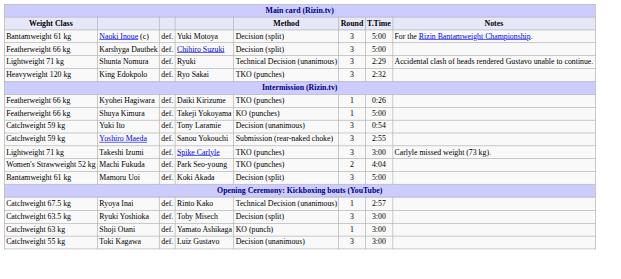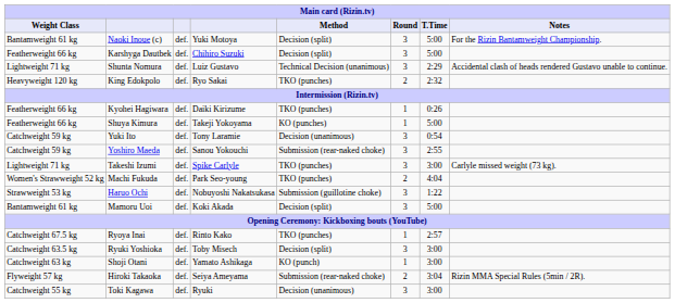Shunta Nomura | column 4: Ryuki -> Luiz Gustavo
King Edokpolo | Round: 3 -> 2
+ row: Strawweight 53 kg | Haruo Ochi | def. | Nobuyoshi Nakatsukasa | Submission (guillotine choke) | 3 | 1:22
Ryoya Inai | Method: Technical Decision (unanimous) -> TKO (punches)
+ row: Flyweight 57 kg | Hiroki Takaoka | def. | Seiya Ameyama | Submission (rear-naked choke) | 2 | 3:04 | Rizin MMA Special Rules (5min / 2R).
Toki Kagawa | column 4: Luiz Gustavo -> Ryuki
